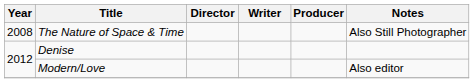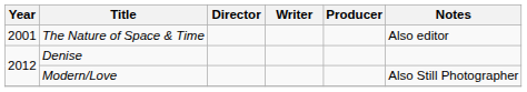The Nature of Space & Time | Year: 2008 -> 2001
The Nature of Space & Time | Notes: Also Still Photographer -> Also editor
Modern/Love | Notes: Also editor -> Also Still Photographer
